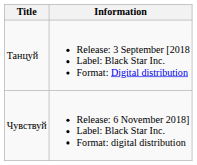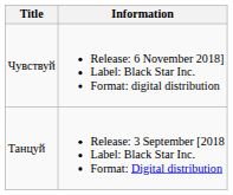rows swapped: Танцуй <-> Чувствуй
